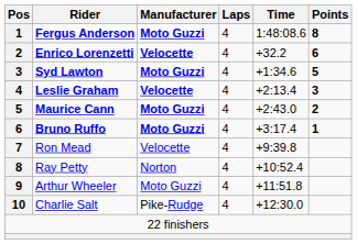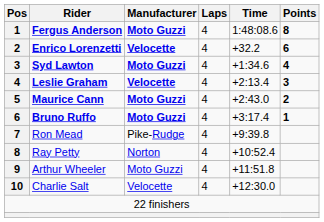Syd Lawton | Points: 5 -> 4
Ron Mead | Manufacturer: Velocette -> Pike-Rudge
Charlie Salt | Manufacturer: Pike-Rudge -> Velocette
